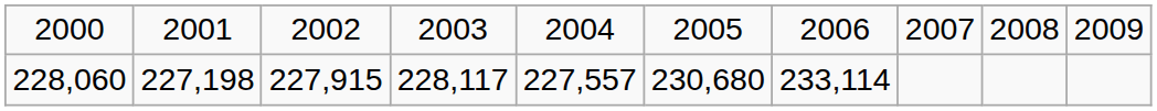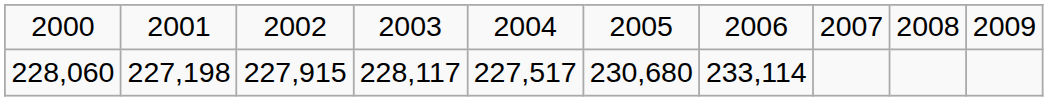228,060 | column 5: 227,557 -> 227,517
